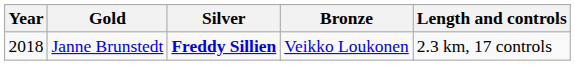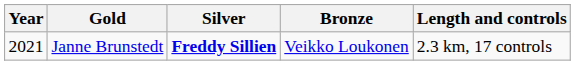Janne Brunstedt | Year: 2018 -> 2021
